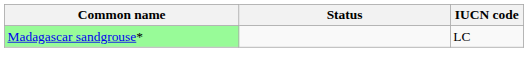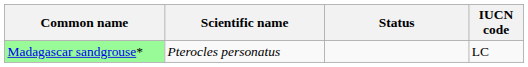+ column: Scientific name | Pterocles personatus
